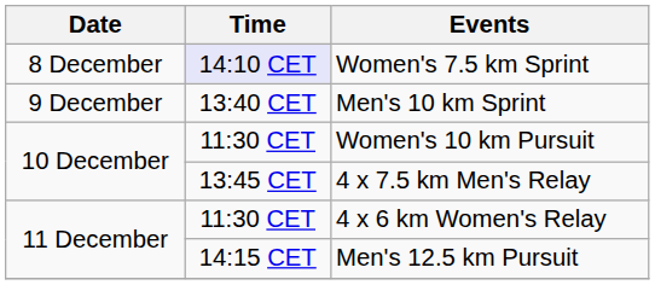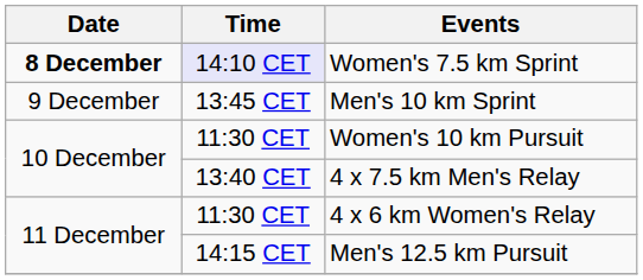Women's 7.5 km Sprint | Date: normal -> bold
Men's 10 km Sprint | Time: 13:40 CET -> 13:45 CET
4 x 7.5 km Men's Relay | Time: 13:45 CET -> 13:40 CET
